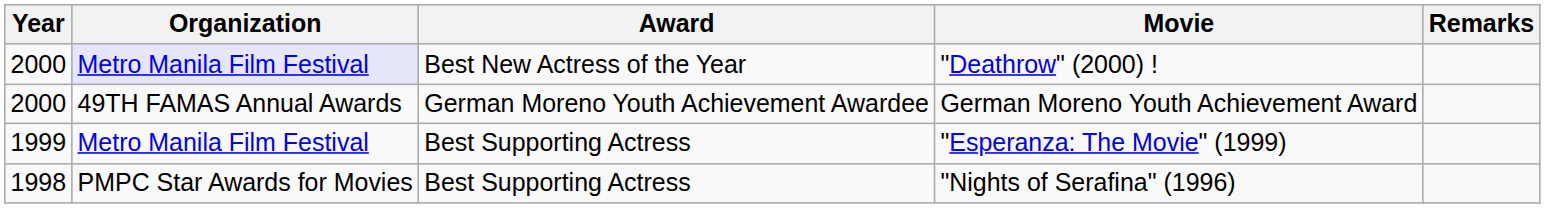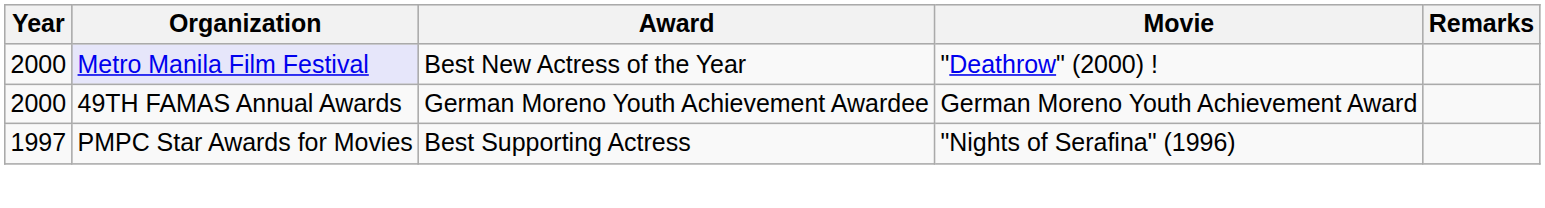- row: 1999 | Metro Manila Film Festival | Best Supporting Actress | "Esperanza: The Movie" (1999)
"Nights of Serafina" (1996) | Year: 1998 -> 1997
